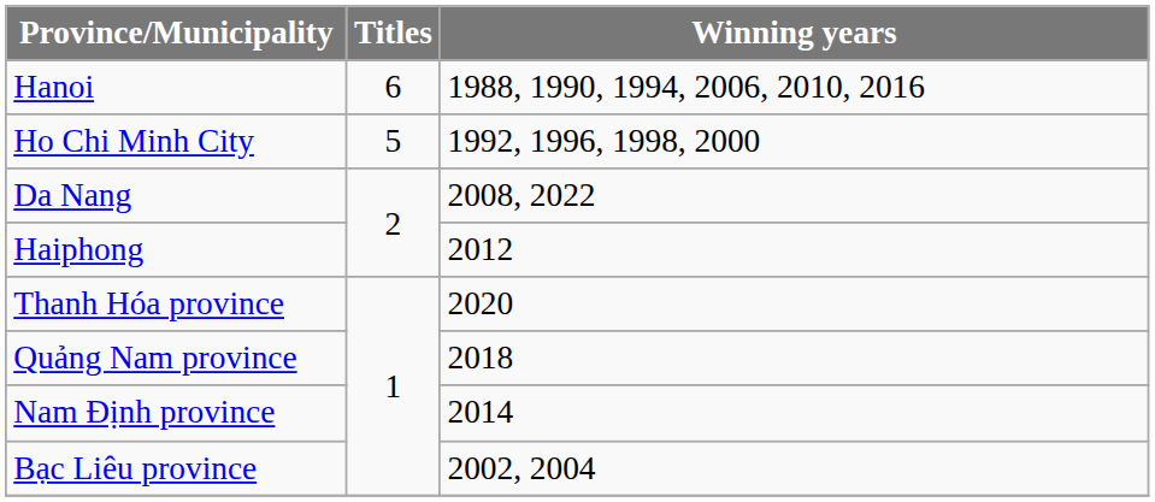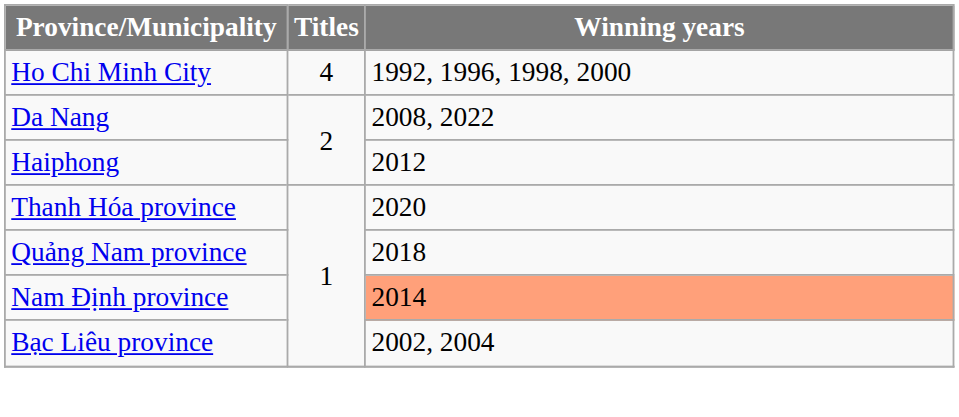- row: Hanoi | 6 | 1988, 1990, 1994, 2006, 2010, 2016
Ho Chi Minh City | Titles: 5 -> 4
Nam Định province | Winning years: no background -> lightsalmon background
